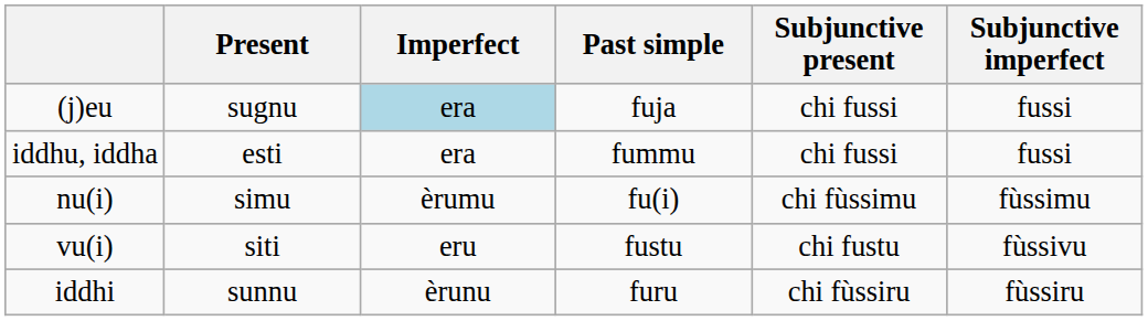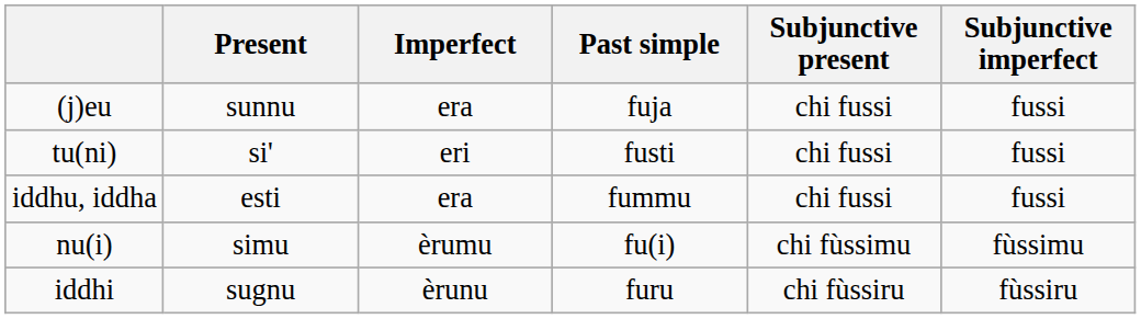(j)eu | Present: sugnu -> sunnu
(j)eu | Imperfect: lightblue background -> no background
+ row: tu(ni) | si' | eri | fusti | chi fussi | fussi
- row: vu(i) | siti | eru | fustu | chi fustu | fùssivu
iddhi | Present: sunnu -> sugnu
